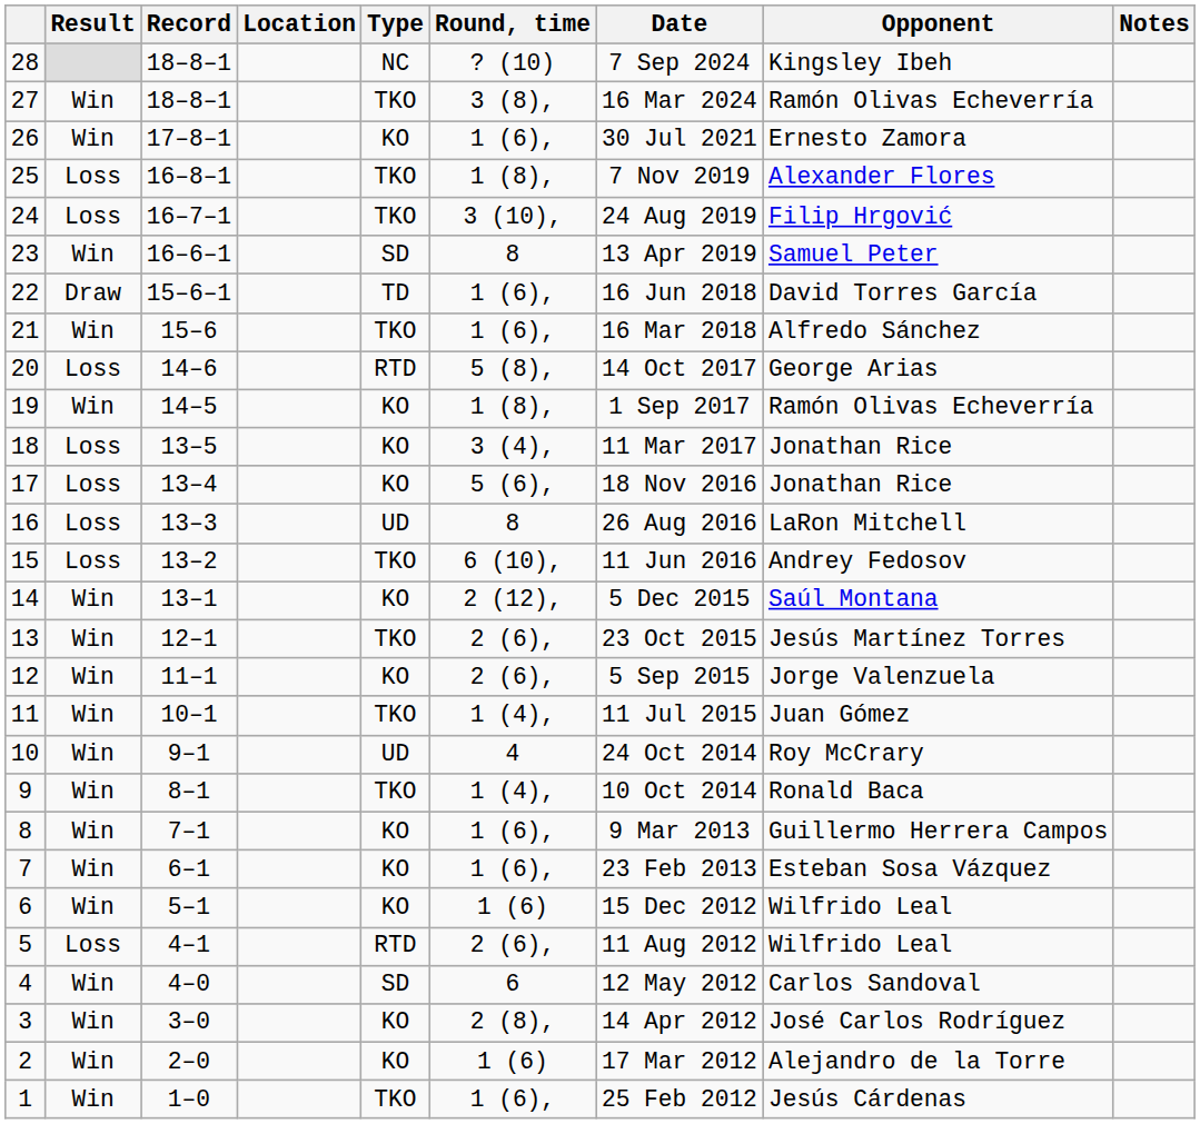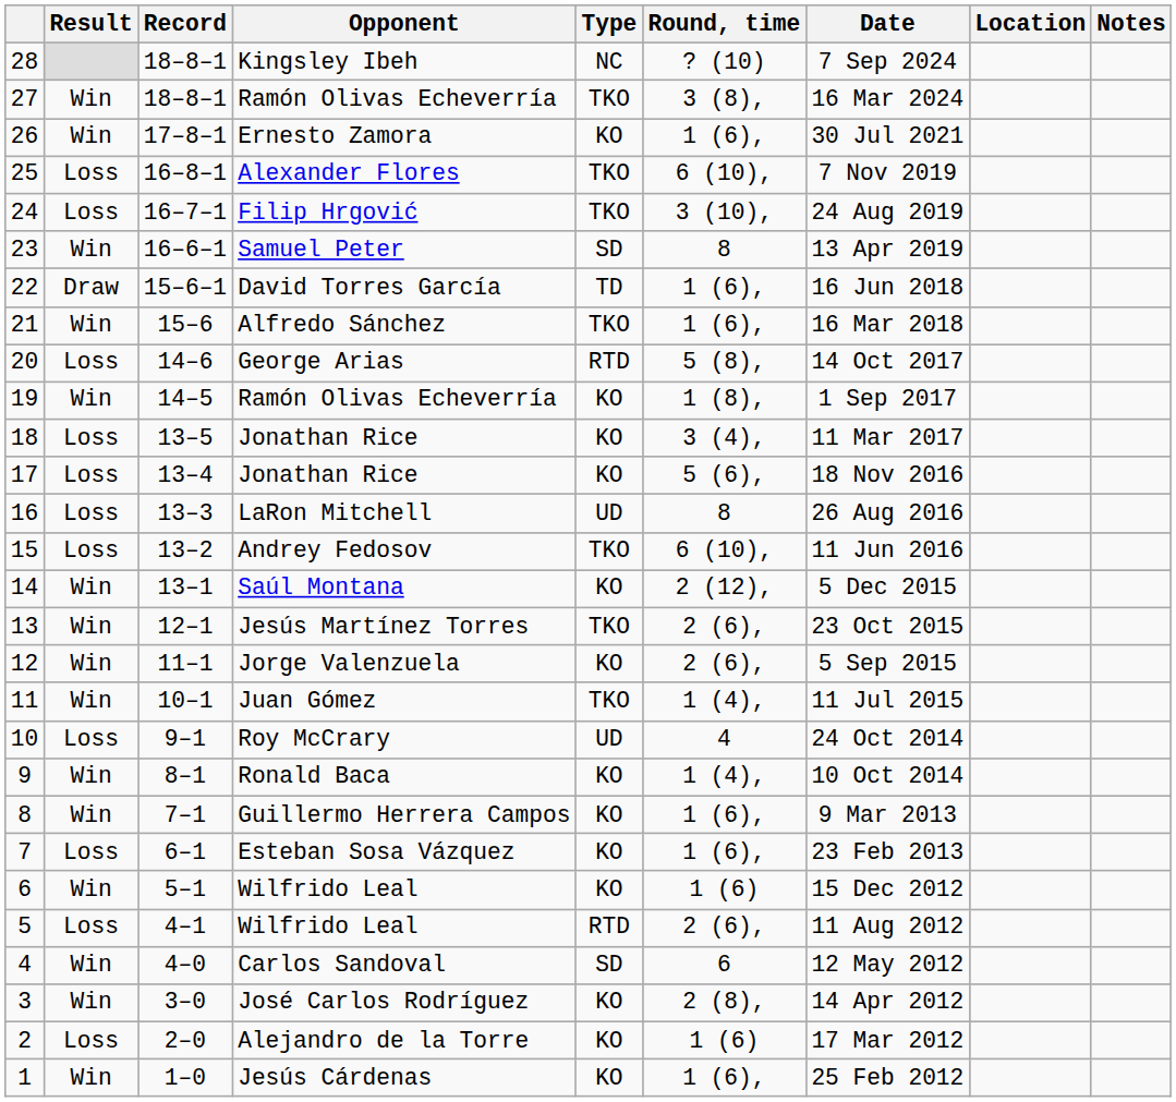columns swapped: Opponent <-> Location
25 | Round, time: 1 (8), -> 6 (10),
10 | Result: Win -> Loss
9 | Type: TKO -> KO
7 | Result: Win -> Loss
2 | Result: Win -> Loss
1 | Type: TKO -> KO
